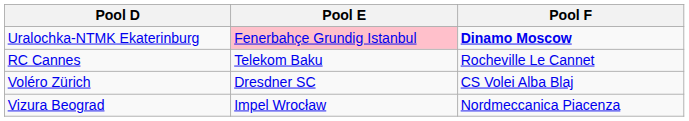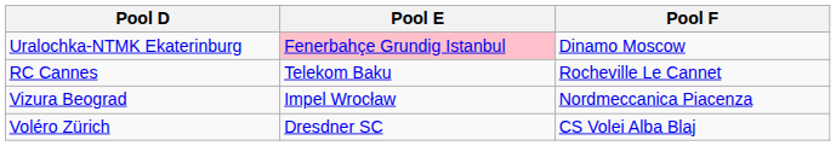Uralochka-NTMK Ekaterinburg | Pool F: bold -> normal
rows swapped: Voléro Zürich <-> Vizura Beograd
